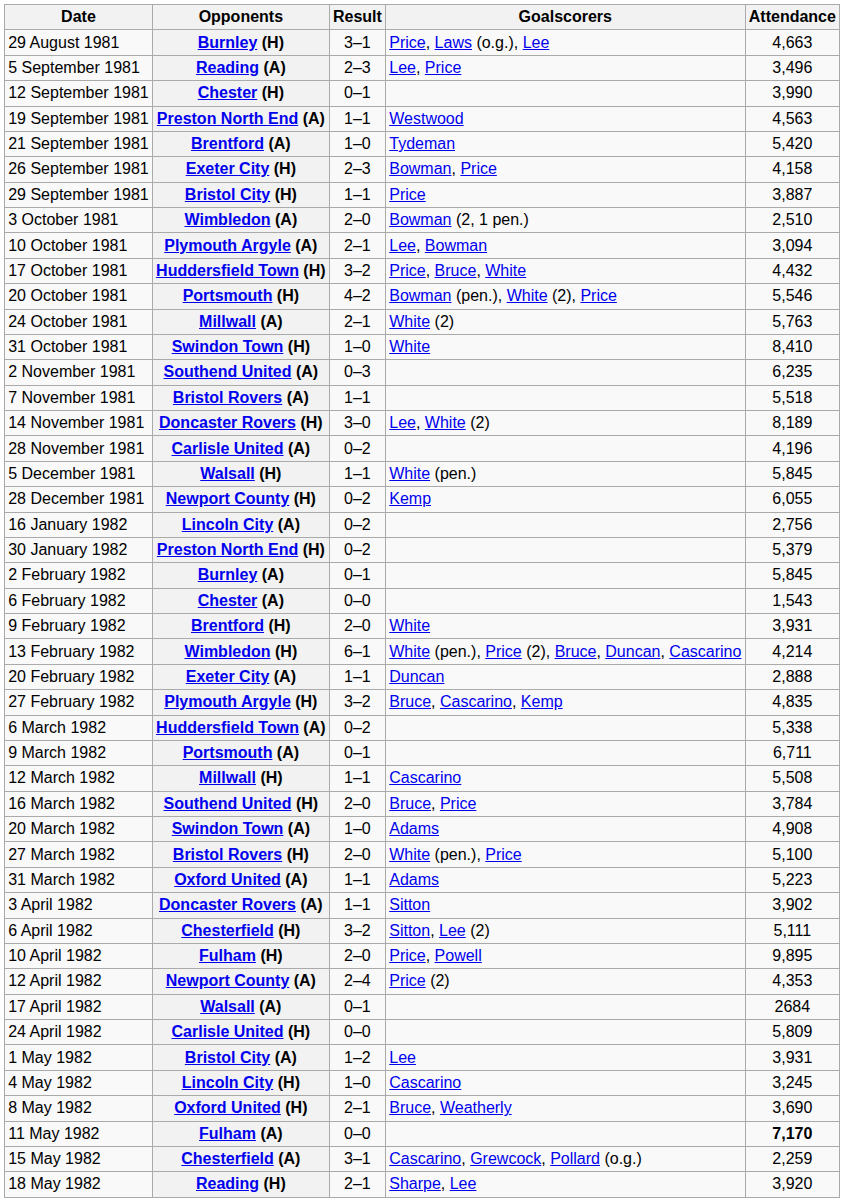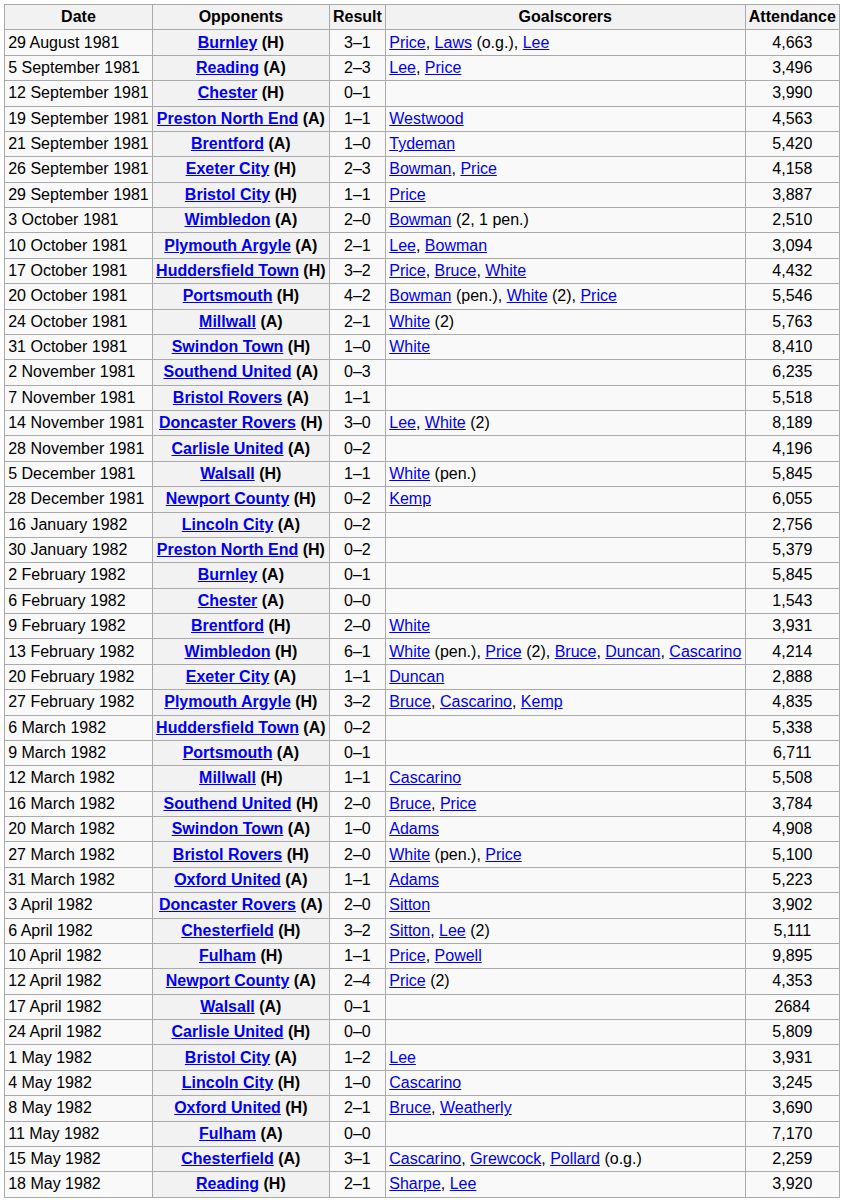Doncaster Rovers (A) | Result: 1–1 -> 2–0
Fulham (H) | Result: 2–0 -> 1–1
Fulham (A) | Attendance: bold -> normal
